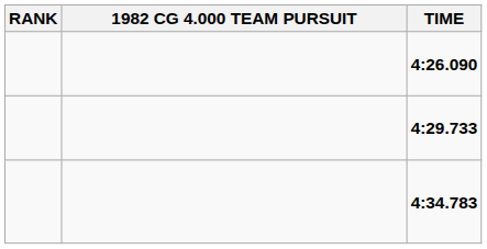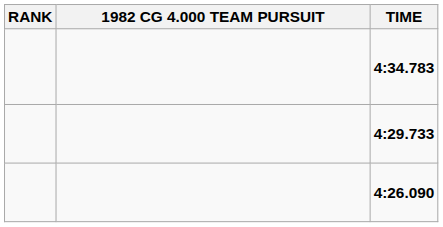rows swapped: 4:26.090 <-> 4:34.783
